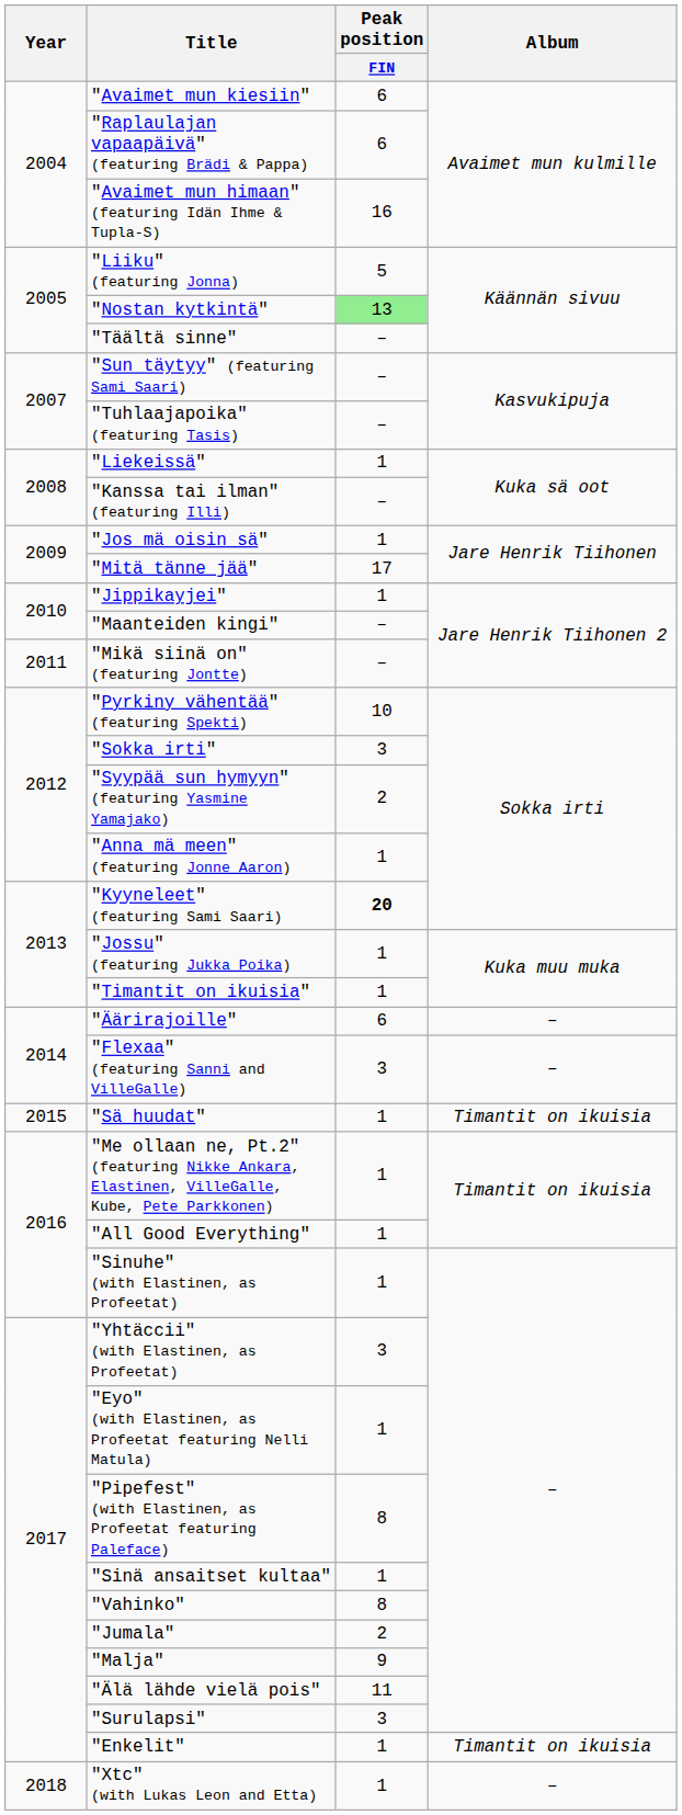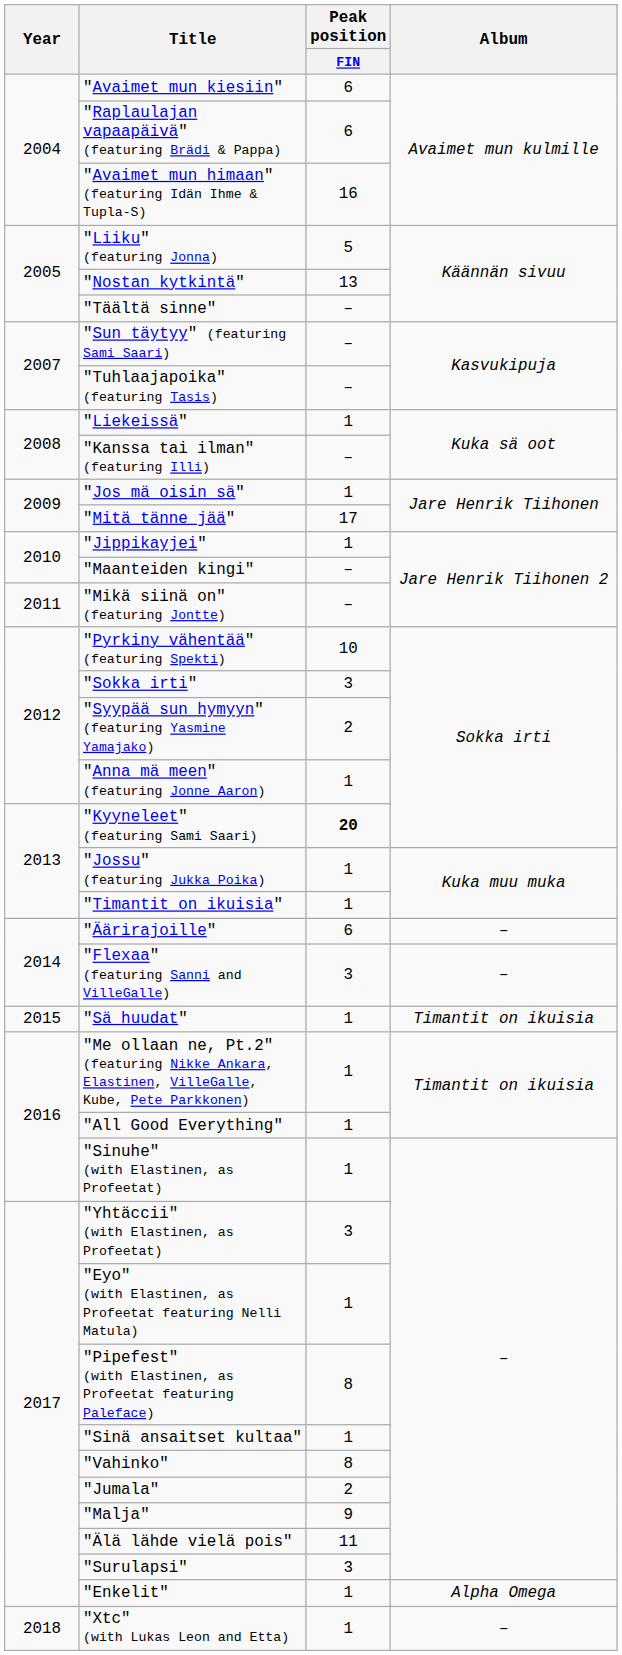"Nostan kytkintä" | Peak position / FIN: lightgreen background -> no background
"Enkelit" | Album: Timantit on ikuisia -> Alpha Omega
